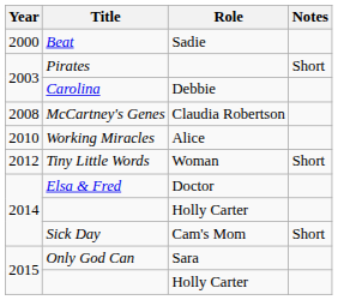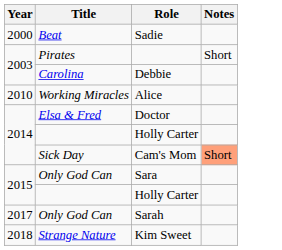- row: 2008 | McCartney's Genes | Claudia Robertson
- row: 2012 | Tiny Little Words | Woman | Short
Cam's Mom | Notes: no background -> lightsalmon background
+ row: 2017 | Only God Can | Sarah
+ row: 2018 | Strange Nature | Kim Sweet
